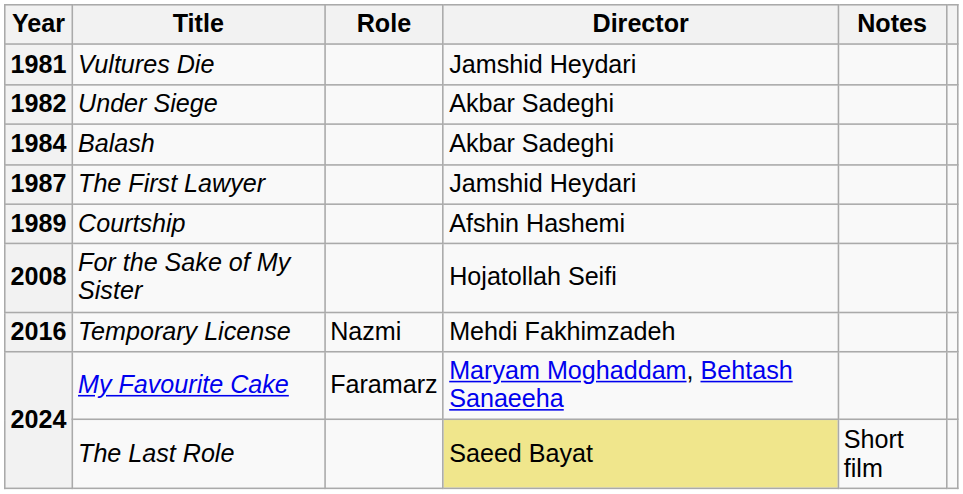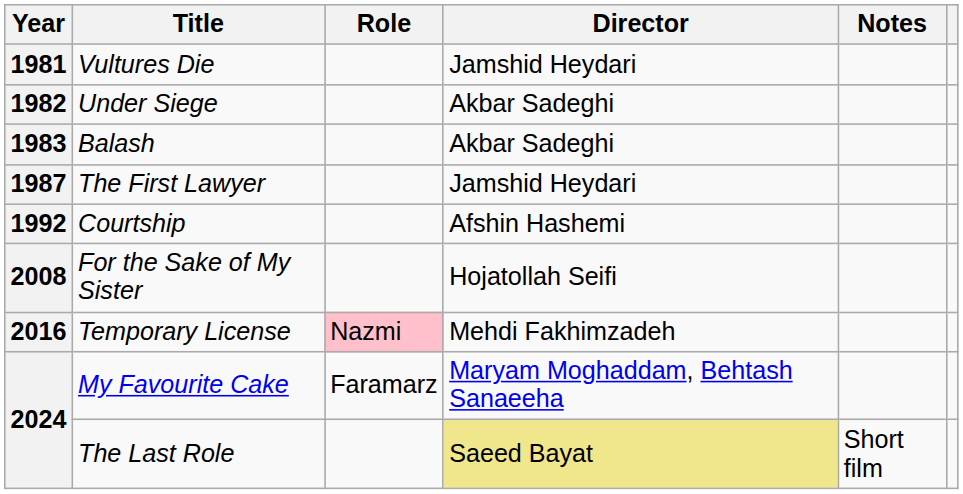Balash | Year: 1984 -> 1983
Courtship | Year: 1989 -> 1992
Temporary License | Role: no background -> pink background
